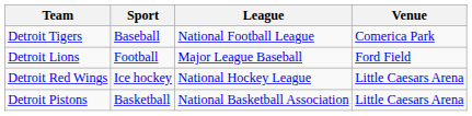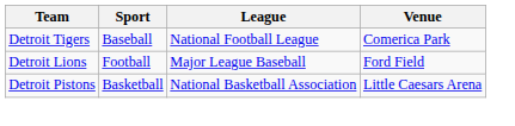- row: Detroit Red Wings | Ice hockey | National Hockey League | Little Caesars Arena
